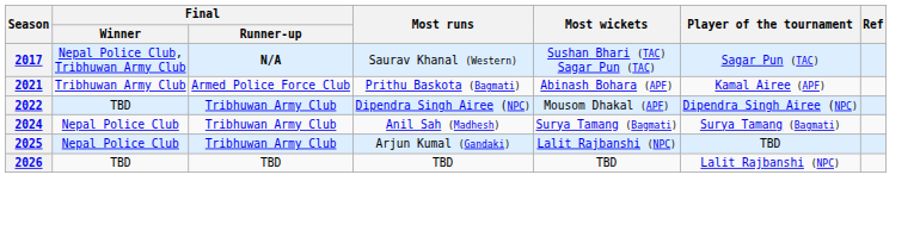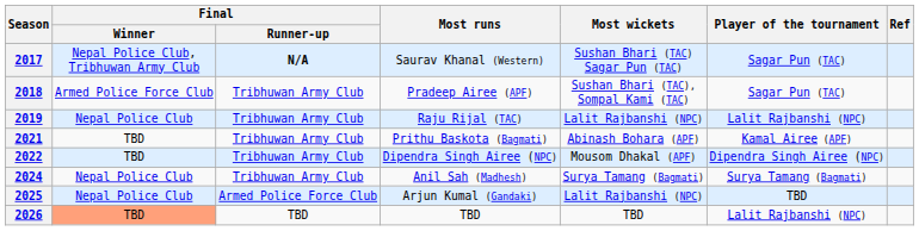+ row: 2018 | Armed Police Force Club | Tribhuwan Army Club | Pradeep Airee (APF) | Sushan Bhari (TAC), Sompal Kami (TAC) | Sagar Pun (TAC)
+ row: 2019 | Nepal Police Club | Tribhuwan Army Club | Raju Rijal (TAC) | Lalit Rajbanshi (NPC) | Lalit Rajbanshi (NPC)
2021 | Final / Winner: Tribhuwan Army Club -> TBD
2021 | Final / Runner-up: Armed Police Force Club -> Tribhuwan Army Club
2025 | Final / Runner-up: Tribhuwan Army Club -> Armed Police Force Club
2026 | Final / Winner: no background -> lightsalmon background
